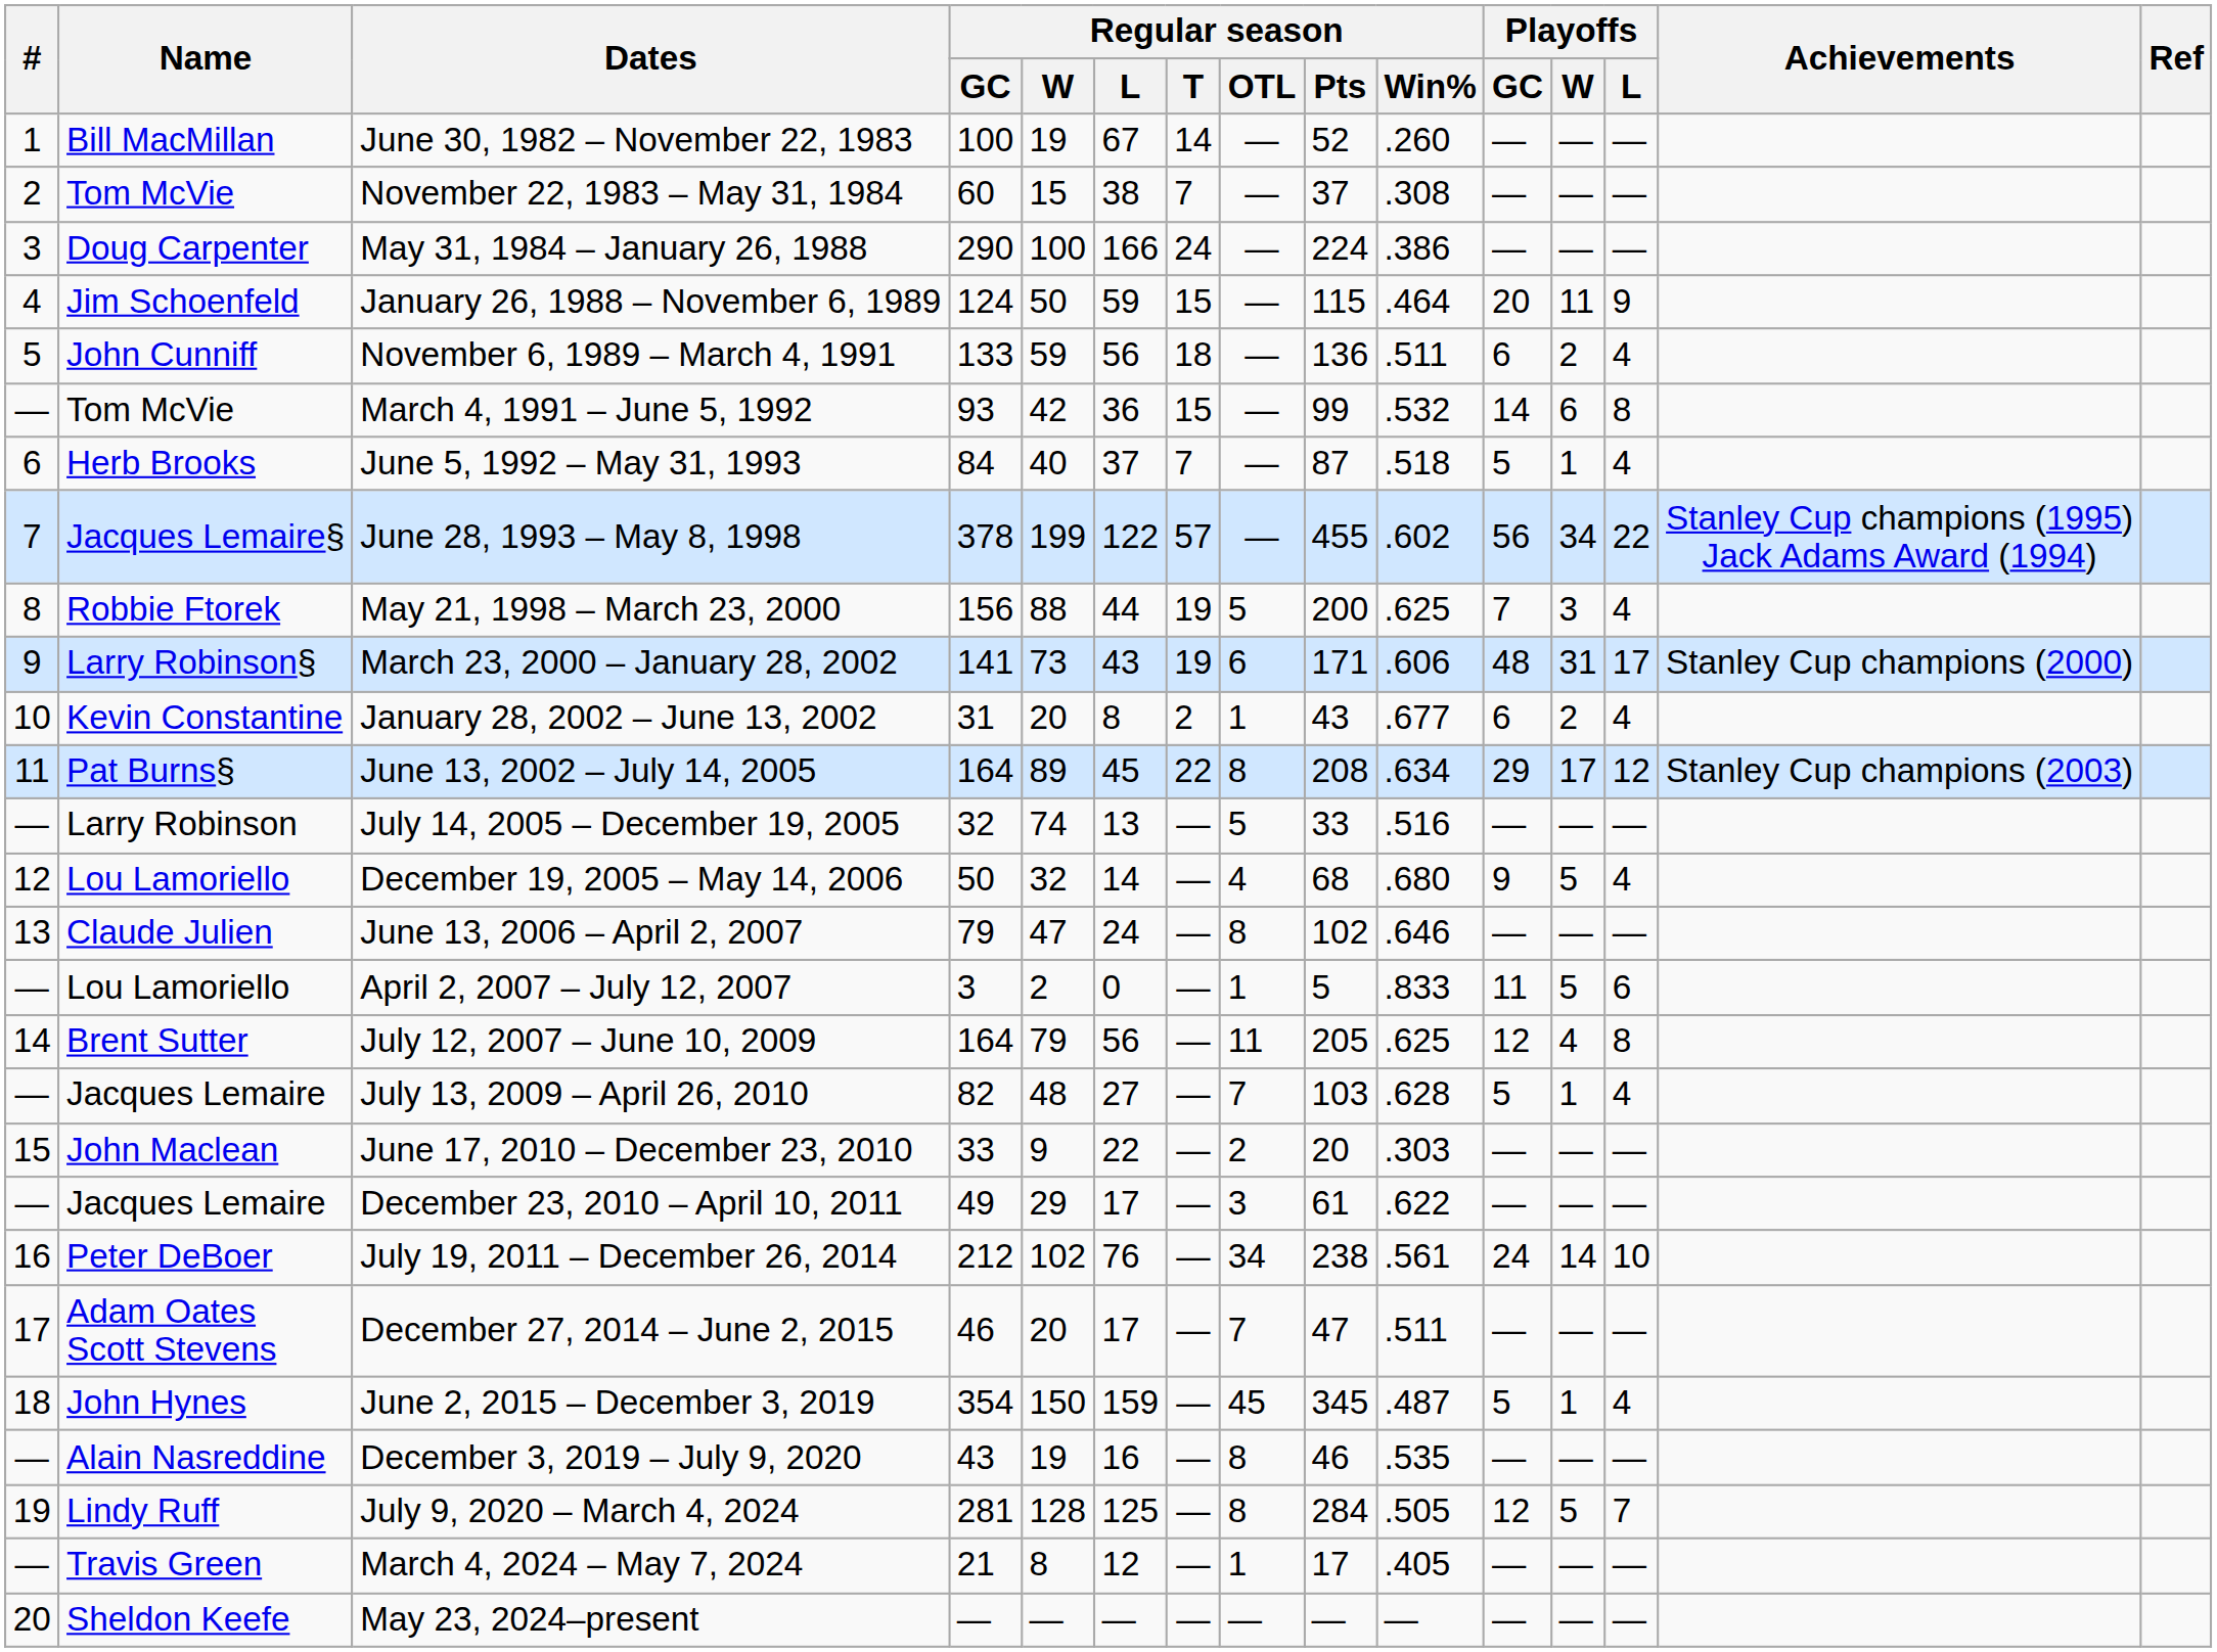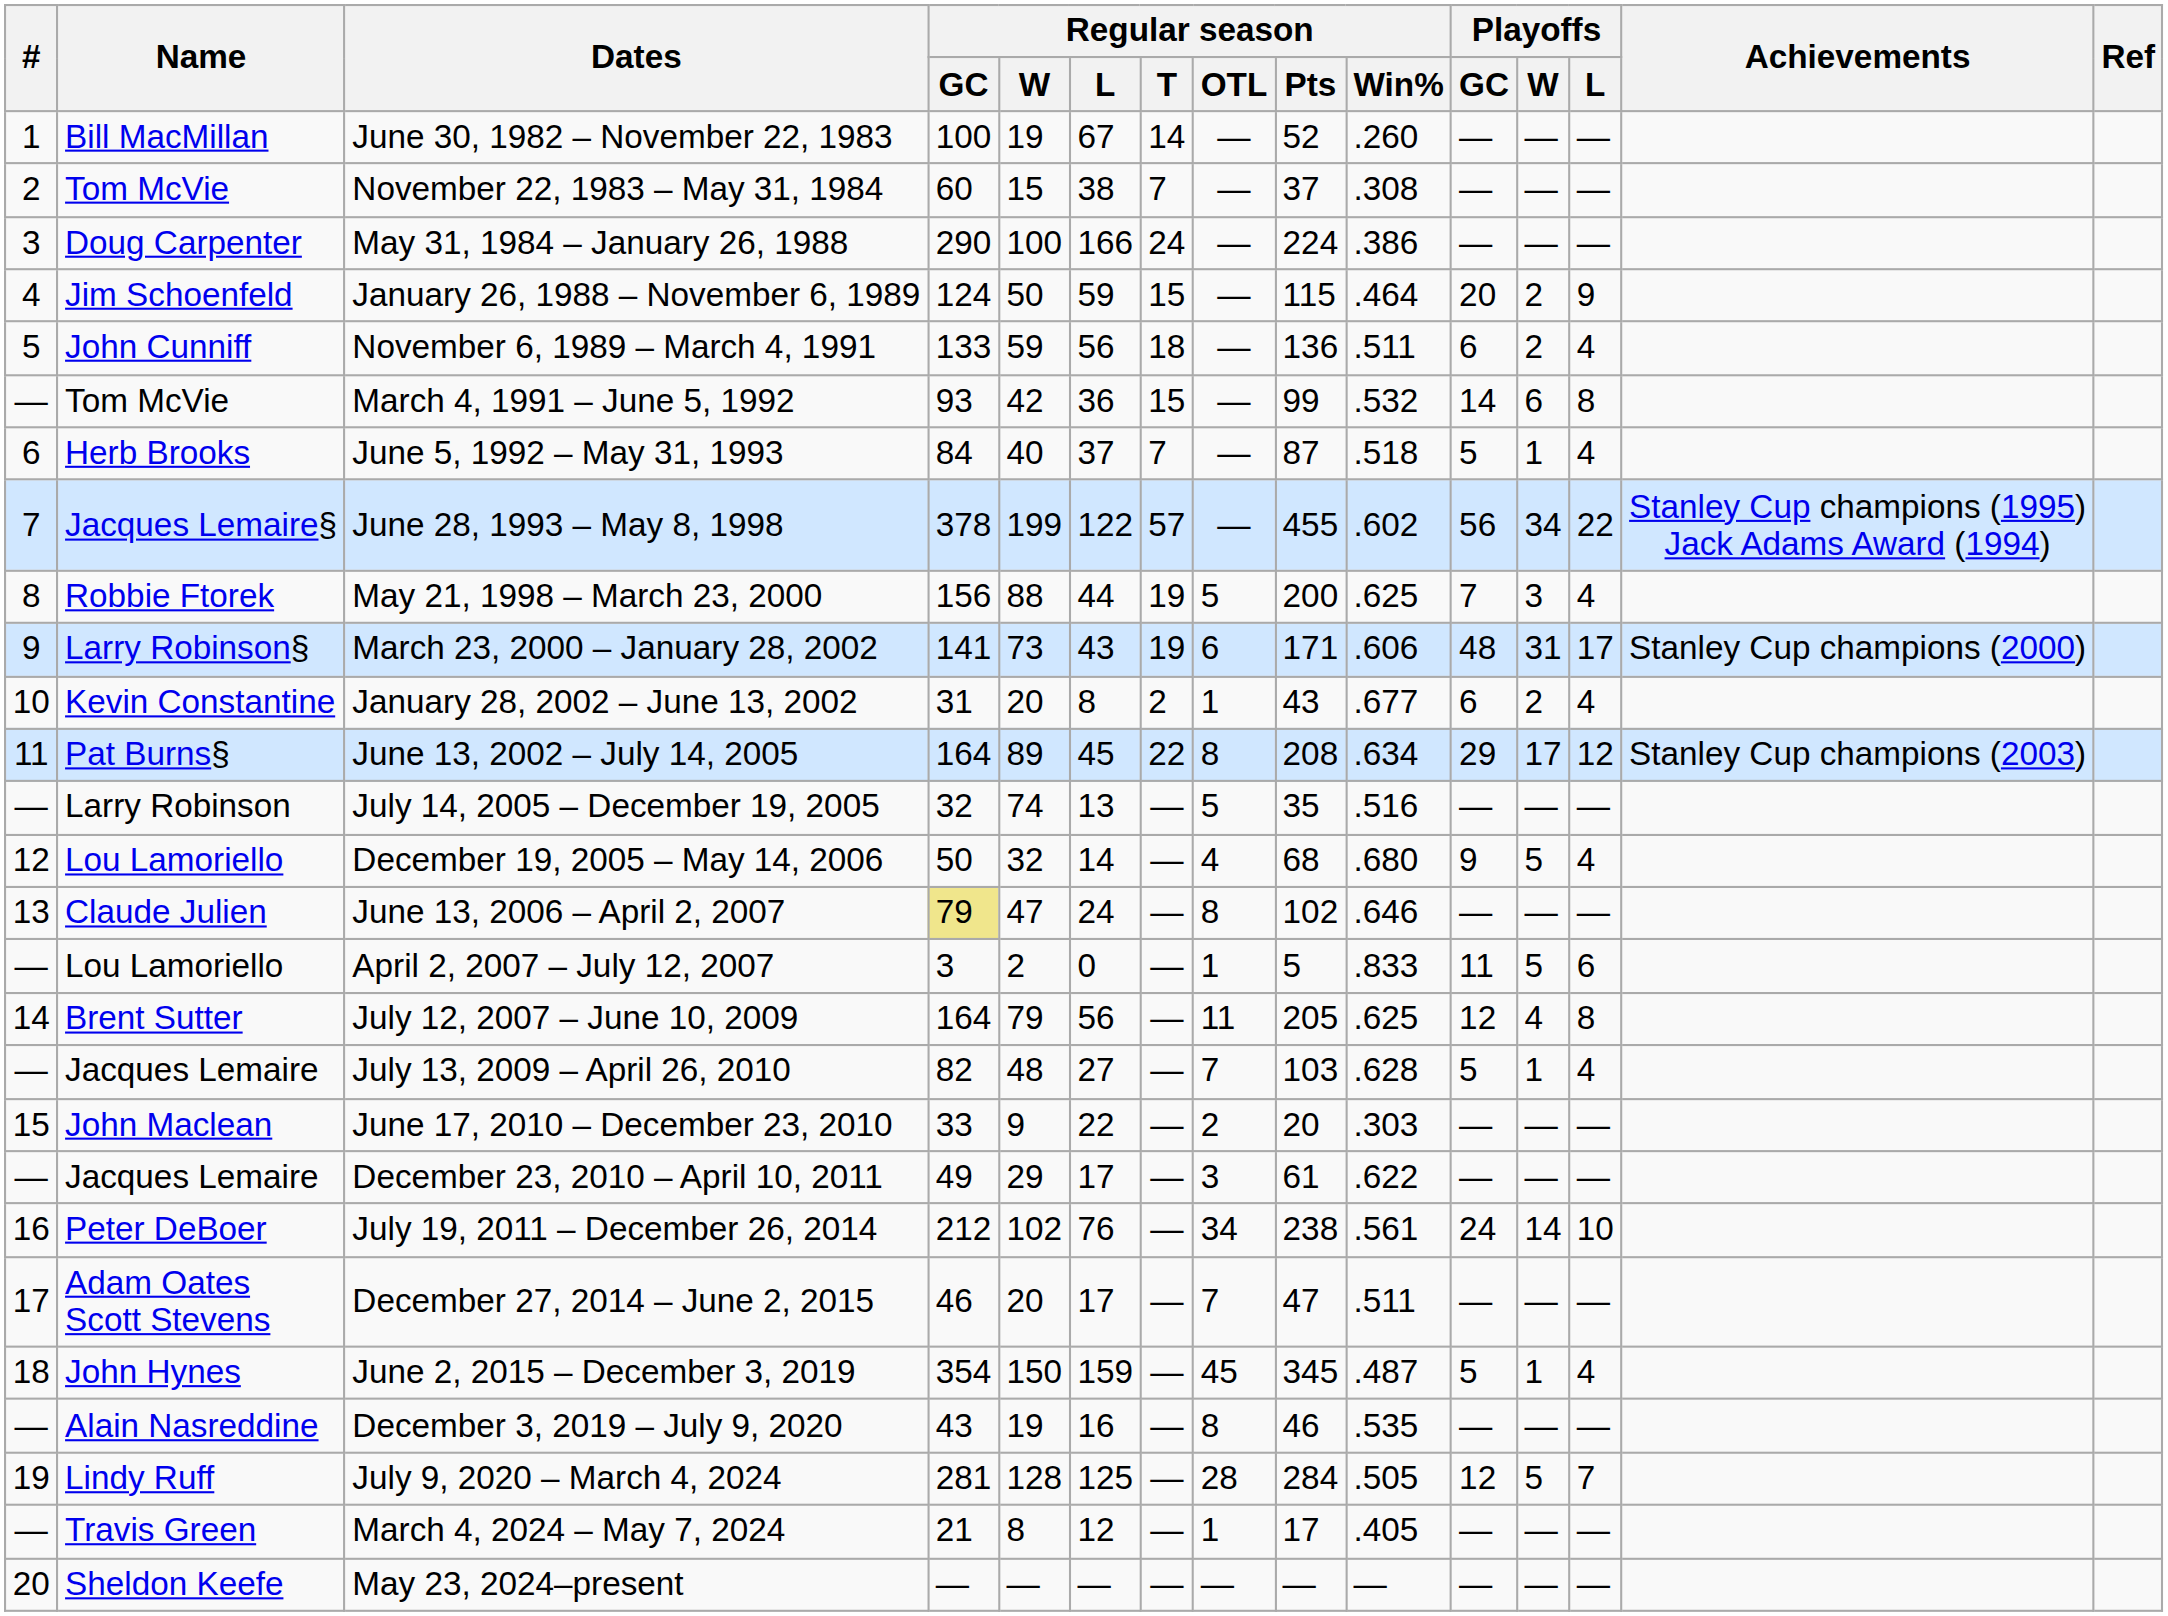January 26, 1988 – November 6, 1989 | Playoffs / W: 11 -> 2
July 14, 2005 – December 19, 2005 | Regular season / Pts: 33 -> 35
June 13, 2006 – April 2, 2007 | Regular season / GC: no background -> khaki background
July 9, 2020 – March 4, 2024 | Regular season / OTL: 8 -> 28
